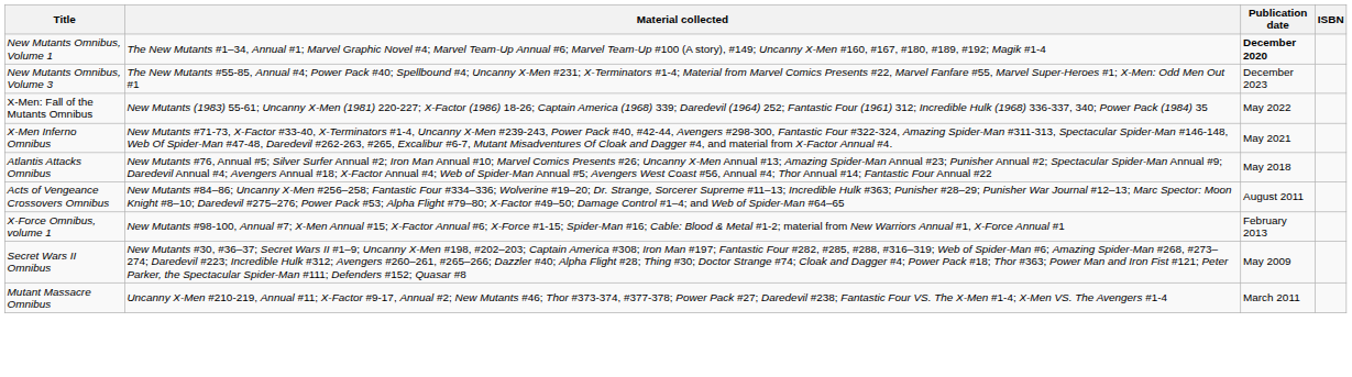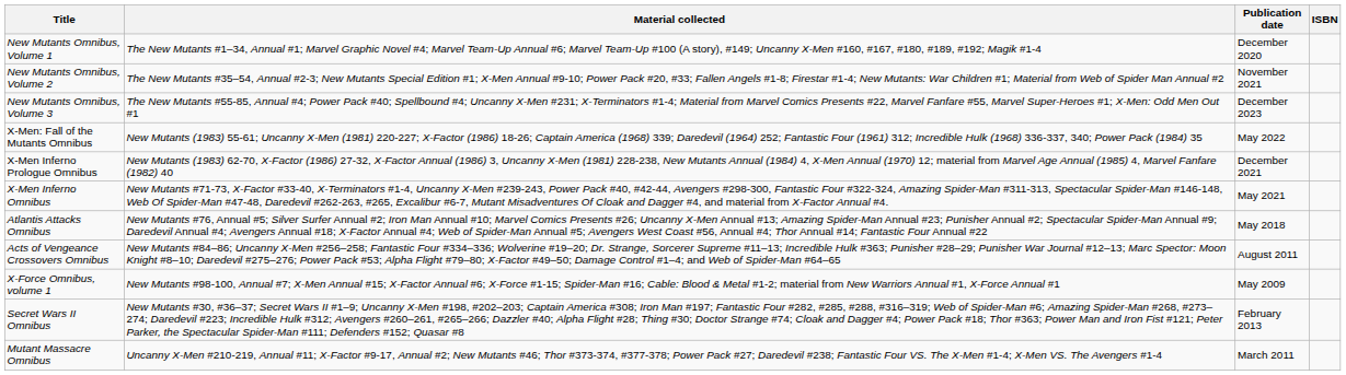New Mutants Omnibus, Volume 1 | Publication date: bold -> normal
+ row: New Mutants Omnibus, Volume 2 | The New Mutants #35–54, Annual #2-3; New Mutants Special Edition #1; X-Men Annual #9-10; Power Pack #20, #33; Fallen Angels #1-8; Firestar #1-4; New Mutants: War Children #1; Material from Web of Spider Man Annual #2 | November 2021
+ row: X-Men Inferno Prologue Omnibus | New Mutants (1983) 62-70, X-Factor (1986) 27-32, X-Factor Annual (1986) 3, Uncanny X-Men (1981) 228-238, New Mutants Annual (1984) 4, X-Men Annual (1970) 12; material from Marvel Age Annual (1985) 4, Marvel Fanfare (1982) 40 | December 2021
X-Force Omnibus, volume 1 | Publication date: February 2013 -> May 2009
Secret Wars II Omnibus | Publication date: May 2009 -> February 2013
